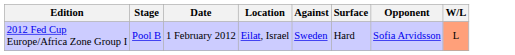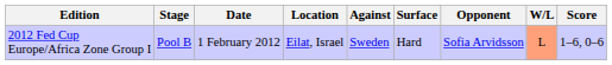+ column: Score | 1–6, 0–6
